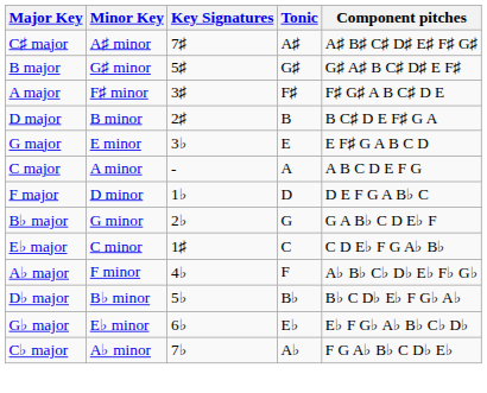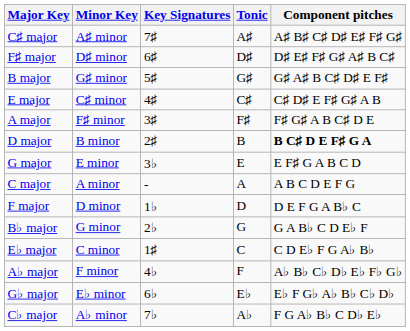+ row: F♯ major | D♯ minor | 6♯ | D♯ | D♯ E♯ F♯ G♯ A♯ B C♯
+ row: E major | C♯ minor | 4♯ | C♯ | C♯ D♯ E F♯ G♯ A B
D major | Component pitches: normal -> bold
- row: D♭ major | B♭ minor | 5♭ | B♭ | B♭ C D♭ E♭ F G♭ A♭
